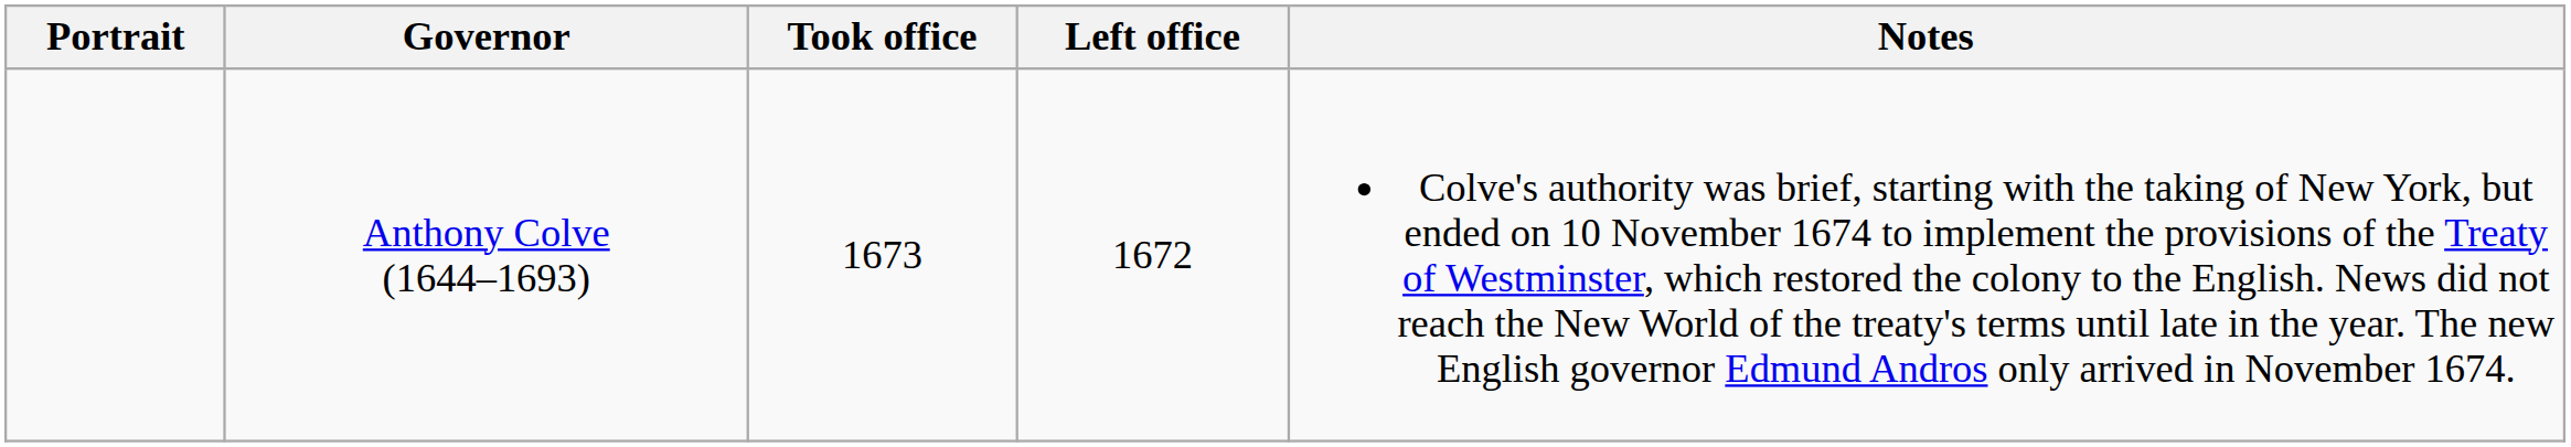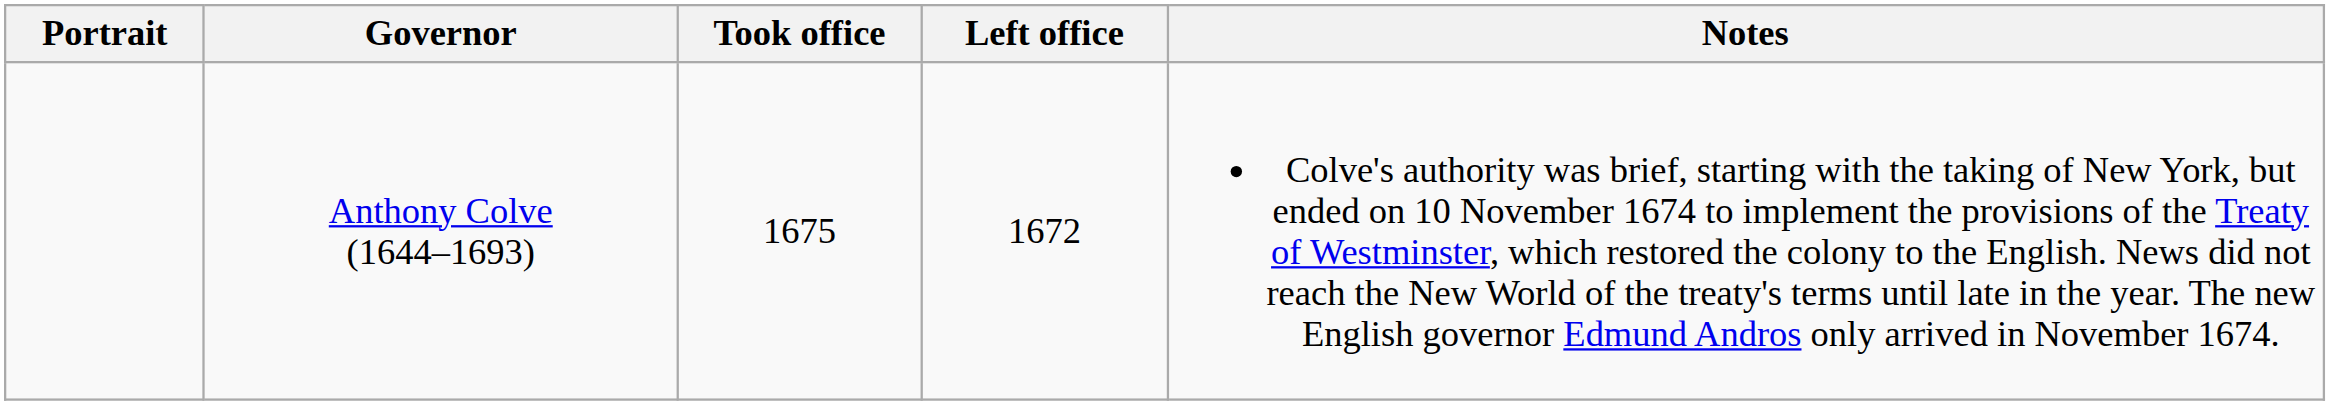Anthony Colve (1644–1693) | Took office: 1673 -> 1675
